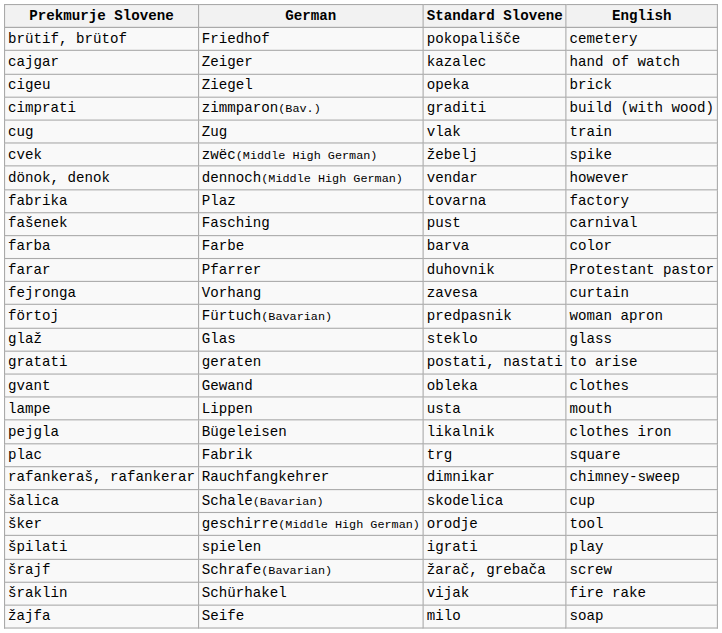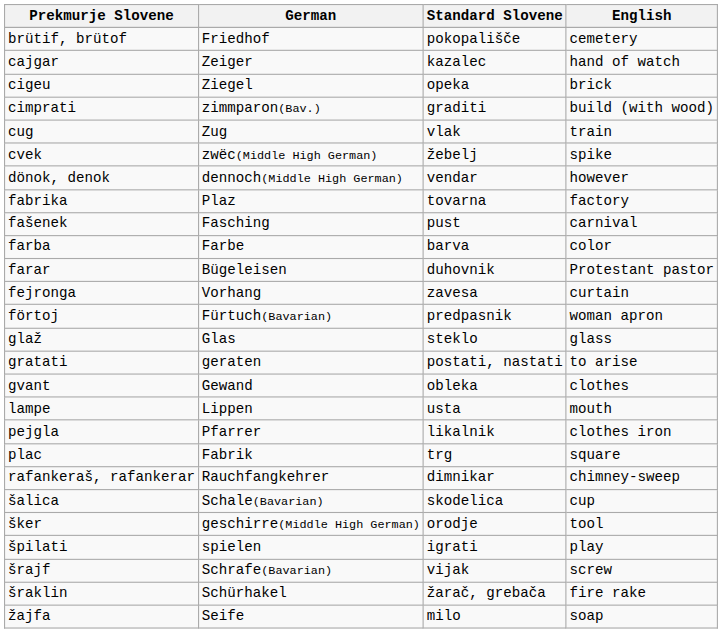farar | German: Pfarrer -> Bügeleisen
pejgla | German: Bügeleisen -> Pfarrer
šrajf | Standard Slovene: žarač, grebača -> vijak
šraklin | Standard Slovene: vijak -> žarač, grebača
